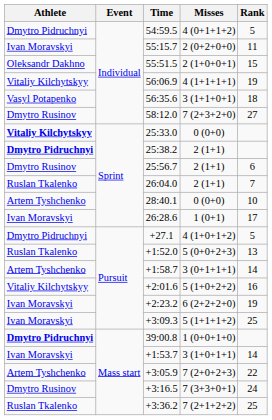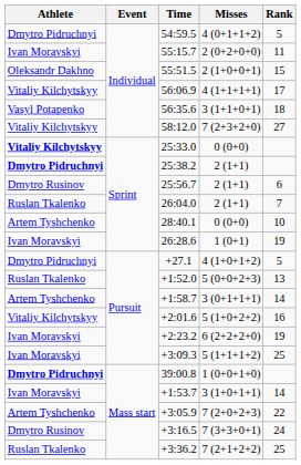56:06.9 | Rank: 19 -> 17
58:12.0 | Athlete: Dmytro Rusinov -> Vitaliy Kilchytskyy
26:28.6 | Rank: 17 -> 19
